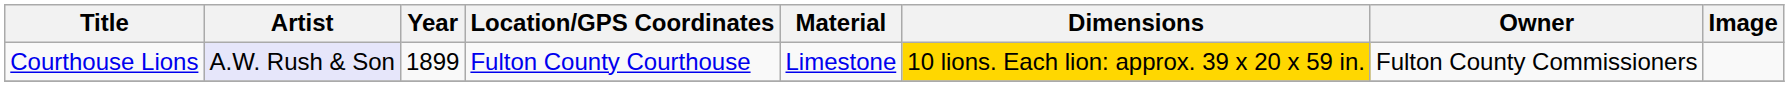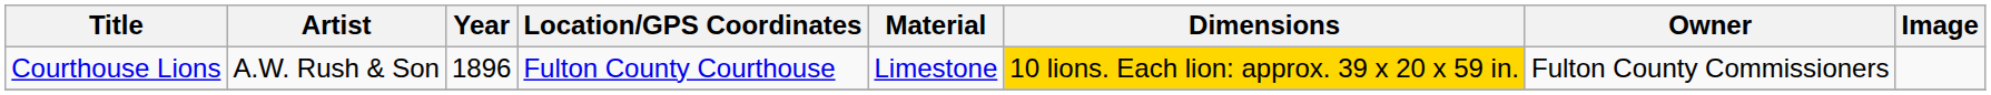Courthouse Lions | Artist: lavender background -> no background
Courthouse Lions | Year: 1899 -> 1896
